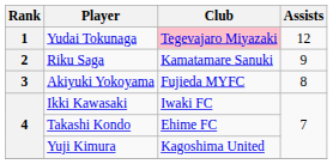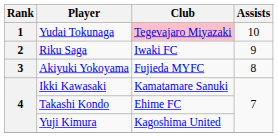Yudai Tokunaga | Assists: 12 -> 10
Riku Saga | Club: Kamatamare Sanuki -> Iwaki FC
Ikki Kawasaki | Club: Iwaki FC -> Kamatamare Sanuki
